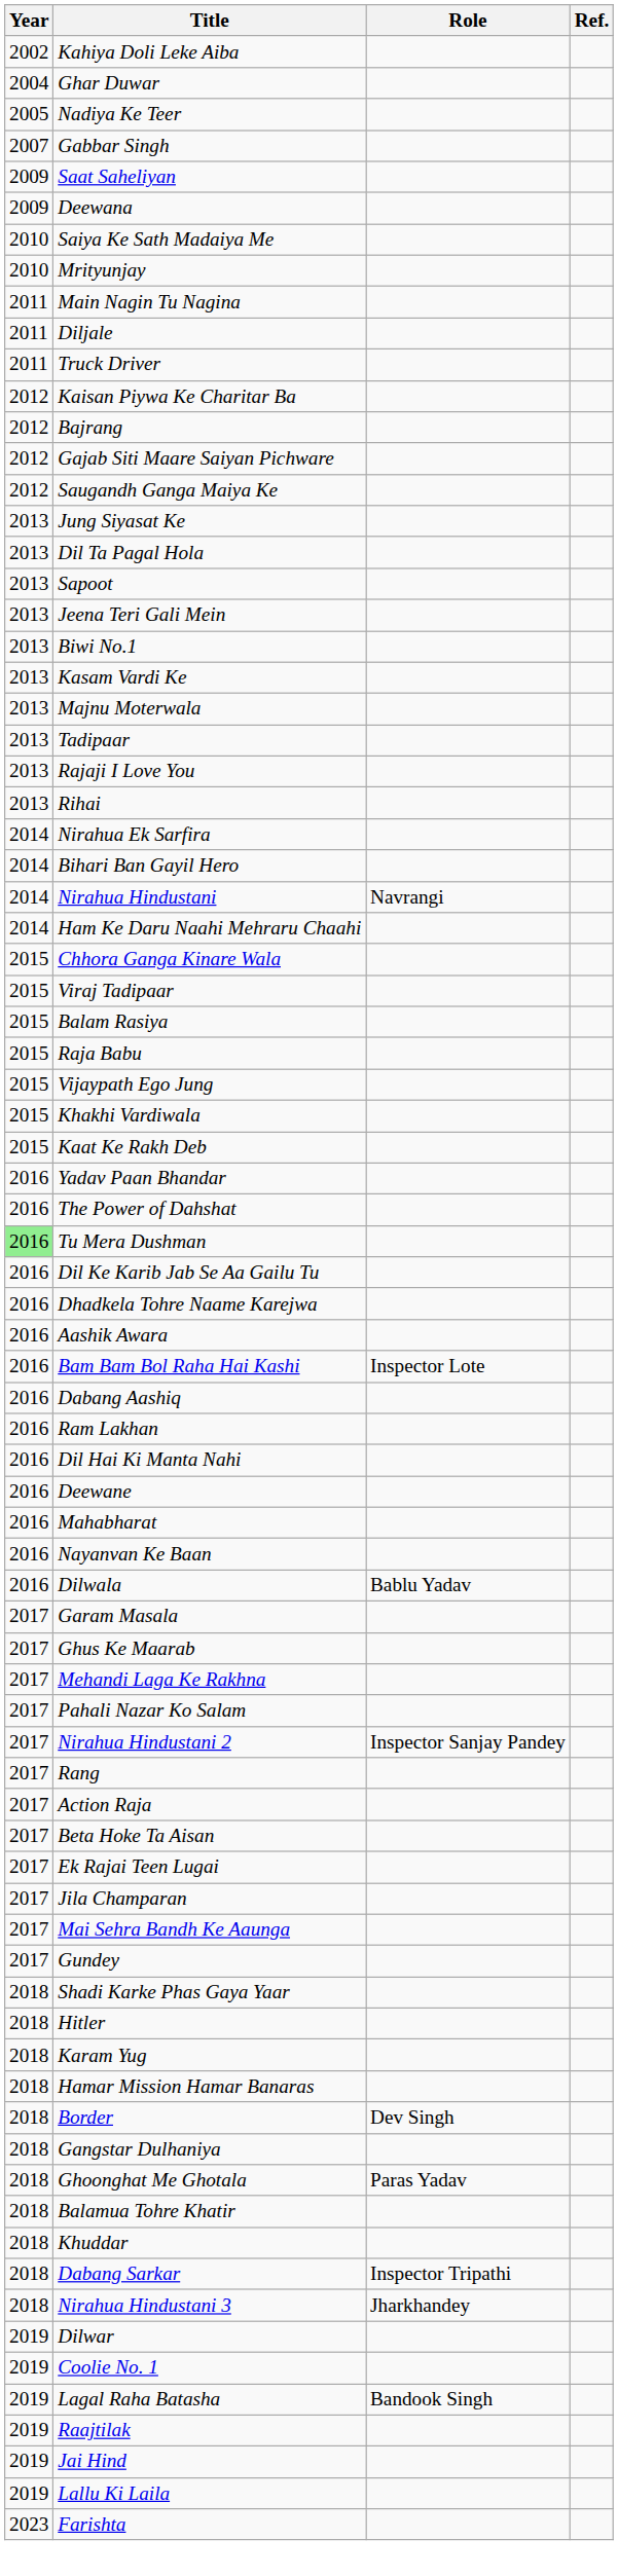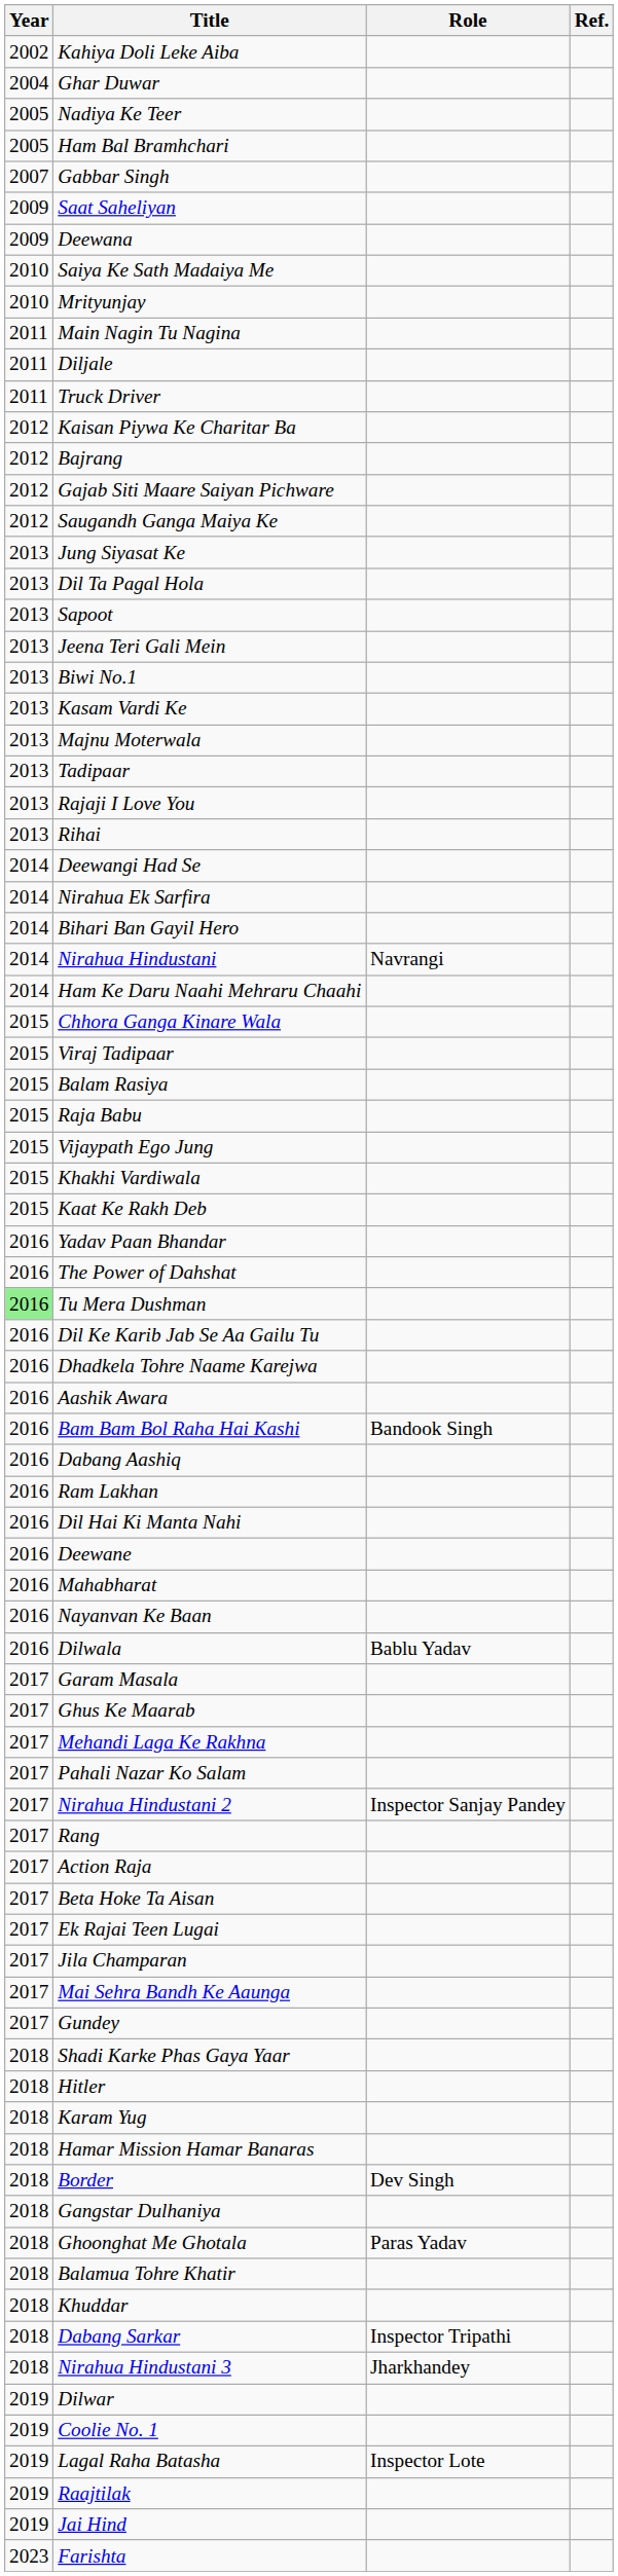+ row: 2005 | Ham Bal Bramhchari
+ row: 2014 | Deewangi Had Se
Bam Bam Bol Raha Hai Kashi | Role: Inspector Lote -> Bandook Singh
Lagal Raha Batasha | Role: Bandook Singh -> Inspector Lote
- row: 2019 | Lallu Ki Laila
